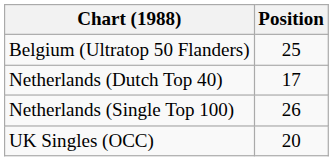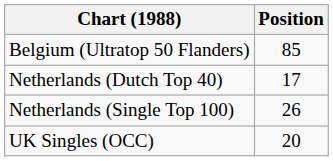Belgium (Ultratop 50 Flanders) | Position: 25 -> 85
